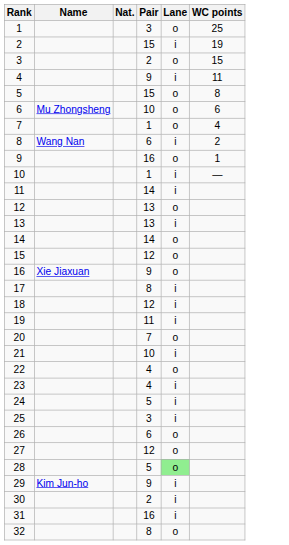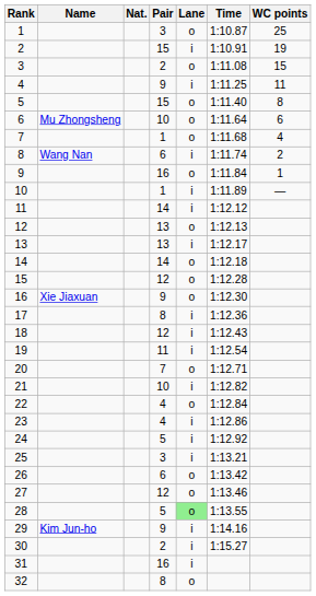+ column: Time | 1:10.87 | 1:10.91 | 1:11.08 | 1:11.25 | 1:11.40 | 1:11.64 | 1:11.68 | 1:11.74 | 1:11.84 | 1:11.89 | 1:12.12 | 1:12.13 | 1:12.17 | 1:12.18 | 1:12.28 | 1:12.30 | 1:12.36 | 1:12.43 | 1:12.54 | 1:12.71 | 1:12.82 | 1:12.84 | 1:12.86 | 1:12.92 | 1:13.21 | 1:13.42 | 1:13.46 | 1:13.55 | 1:14.16 | 1:15.27
